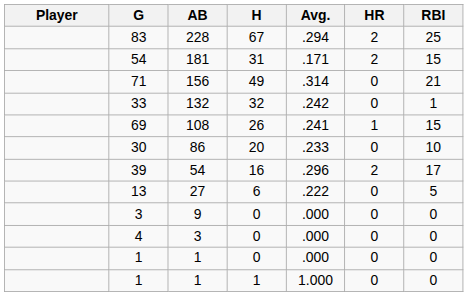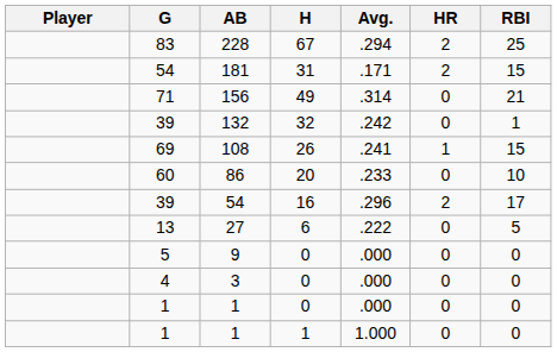132 | G: 33 -> 39
86 | G: 30 -> 60
9 | G: 3 -> 5
